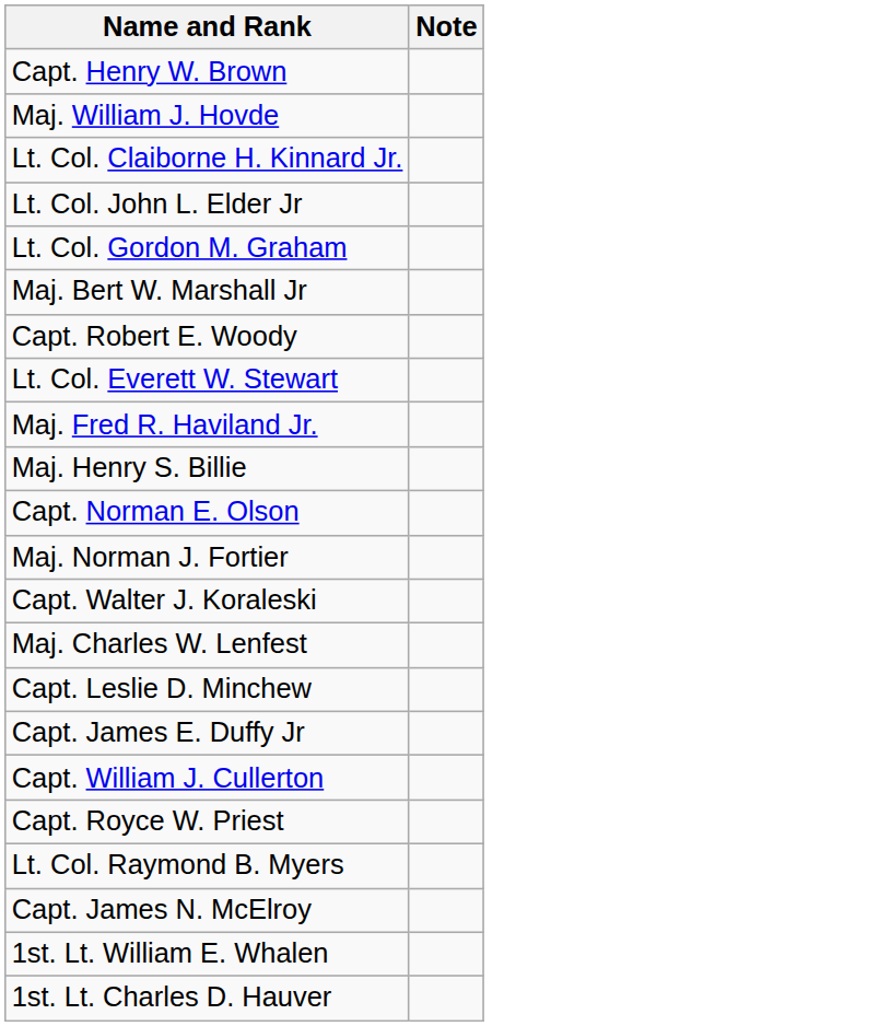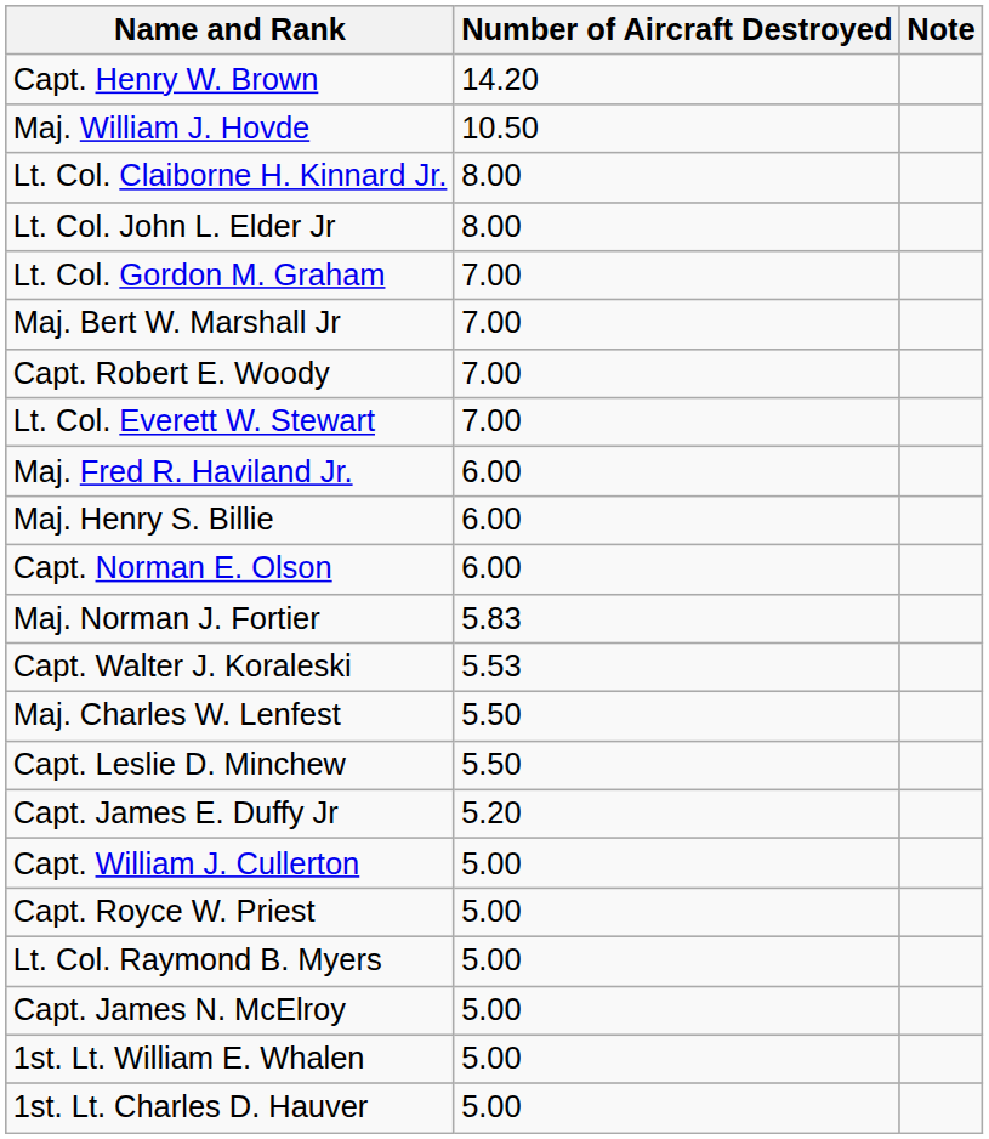+ column: Number of Aircraft Destroyed | 14.20 | 10.50 | 8.00 | 8.00 | 7.00 | 7.00 | 7.00 | 7.00 | 6.00 | 6.00 | 6.00 | 5.83 | 5.53 | 5.50 | 5.50 | 5.20 | 5.00 | 5.00 | 5.00 | 5.00 | 5.00 | 5.00
